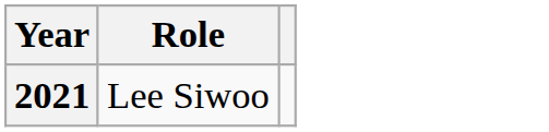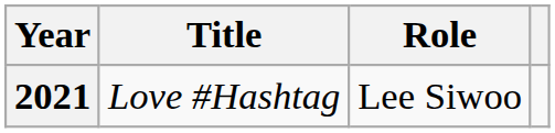+ column: Title | Love #Hashtag
